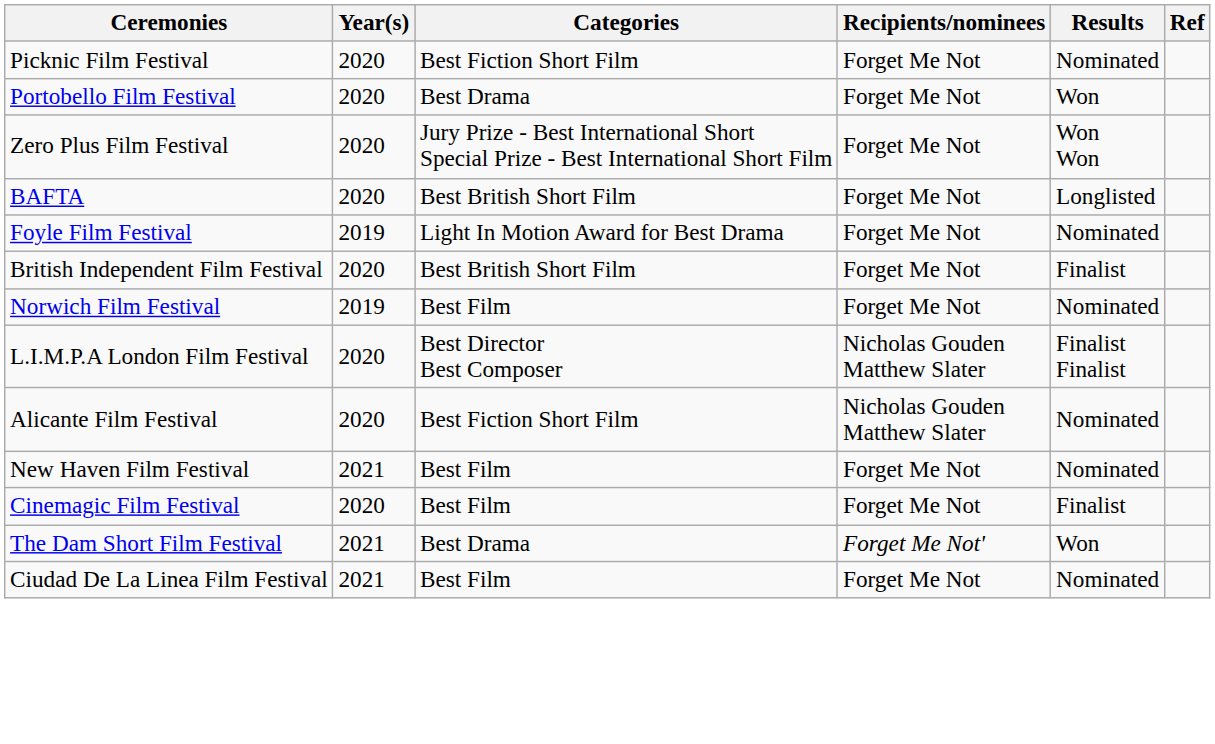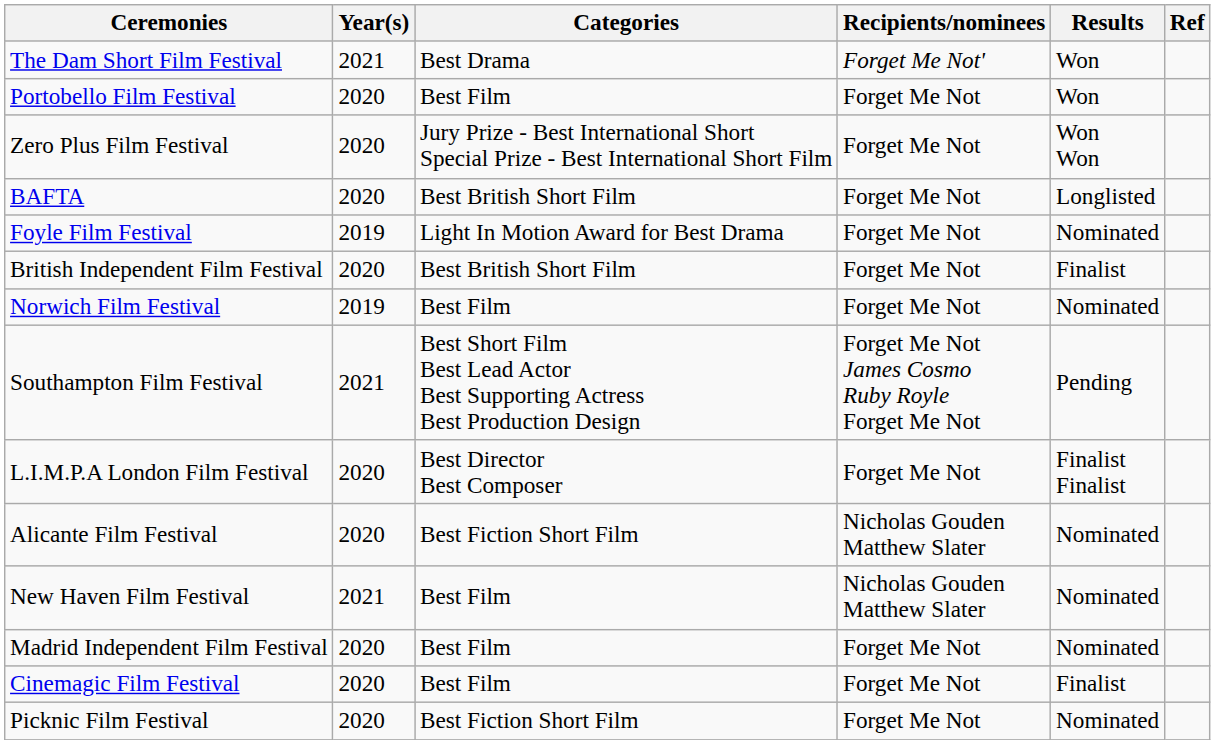rows swapped: The Dam Short Film Festival <-> Picknic Film Festival
Portobello Film Festival | Categories: Best Drama -> Best Film
+ row: Southampton Film Festival | 2021 | Best Short Film Best Lead Actor Best Supporting Actress Best Production Design | Forget Me Not James Cosmo Ruby Royle Forget Me Not | Pending
L.I.M.P.A London Film Festival | Recipients/nominees: Nicholas Gouden Matthew Slater -> Forget Me Not
New Haven Film Festival | Recipients/nominees: Forget Me Not -> Nicholas Gouden Matthew Slater
+ row: Madrid Independent Film Festival | 2020 | Best Film | Forget Me Not | Nominated
- row: Ciudad De La Linea Film Festival | 2021 | Best Film | Forget Me Not | Nominated
